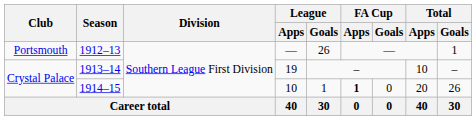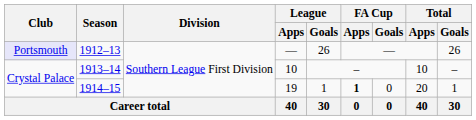1912–13 | Club: no background -> lavender background
1912–13 | Total / Goals: 1 -> 26
1913–14 | League / Apps: 19 -> 10
1914–15 | League / Apps: 10 -> 19
1914–15 | Total / Goals: 26 -> 1
